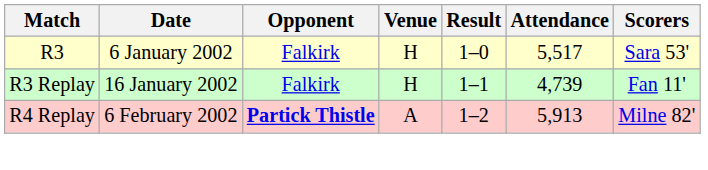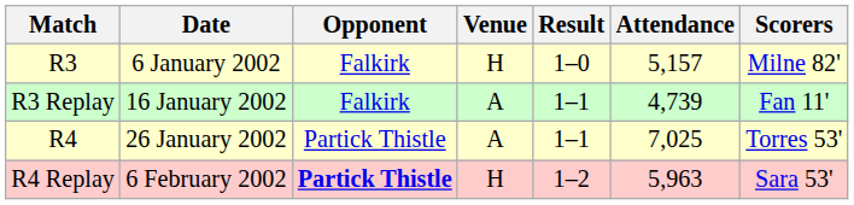R3 | Attendance: 5,517 -> 5,157
R3 | Scorers: Sara 53' -> Milne 82'
R3 Replay | Venue: H -> A
+ row: R4 | 26 January 2002 | Partick Thistle | A | 1–1 | 7,025 | Torres 53'
R4 Replay | Venue: A -> H
R4 Replay | Attendance: 5,913 -> 5,963
R4 Replay | Scorers: Milne 82' -> Sara 53'
